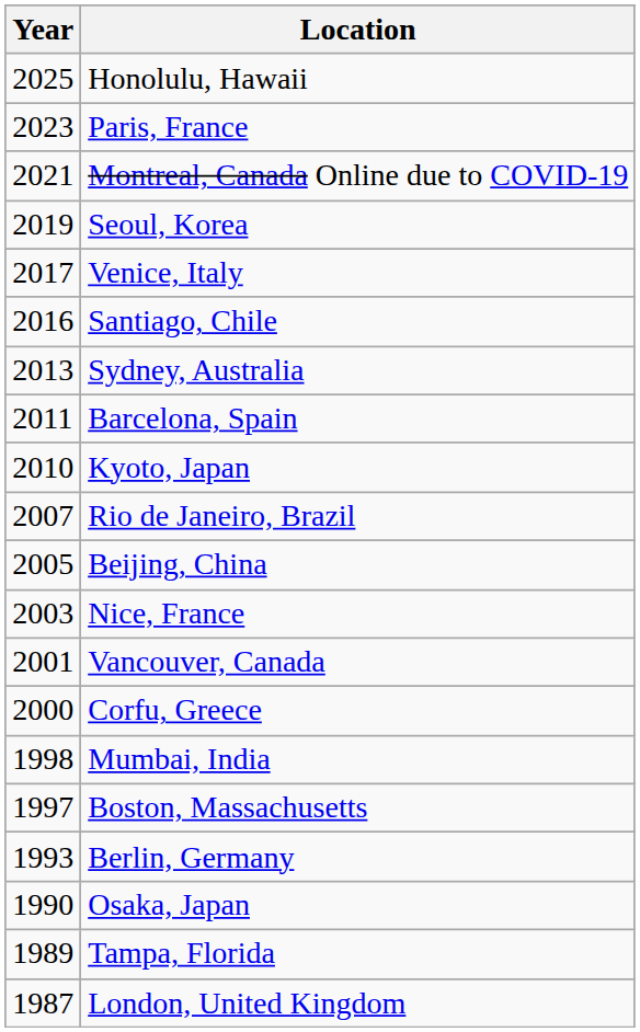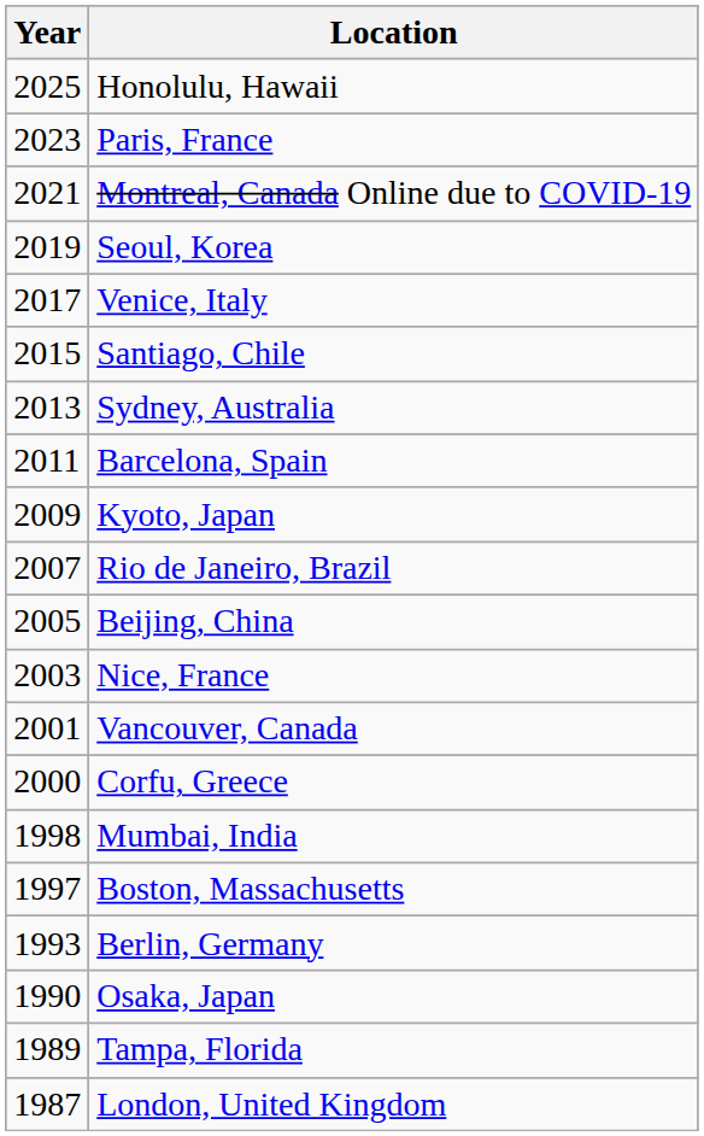Santiago, Chile | Year: 2016 -> 2015
Kyoto, Japan | Year: 2010 -> 2009
